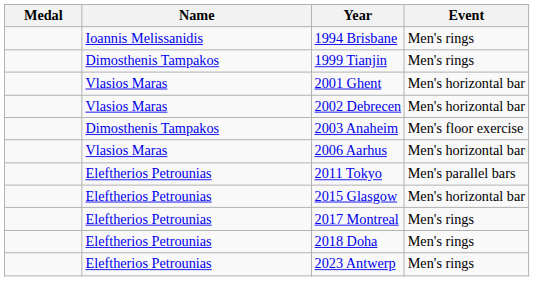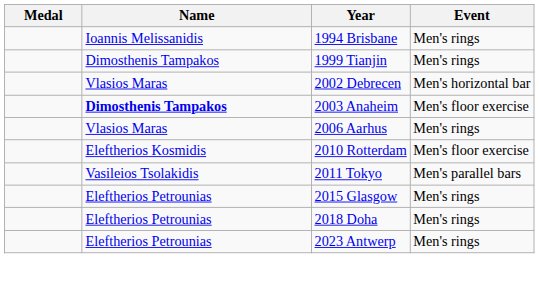- row: Vlasios Maras | 2001 Ghent | Men's horizontal bar
2003 Anaheim | Name: normal -> bold
2006 Aarhus | Event: Men's horizontal bar -> Men's rings
+ row: Eleftherios Kosmidis | 2010 Rotterdam | Men's floor exercise
2011 Tokyo | Name: Eleftherios Petrounias -> Vasileios Tsolakidis
2015 Glasgow | Event: Men's horizontal bar -> Men's rings
- row: Eleftherios Petrounias | 2017 Montreal | Men's rings
